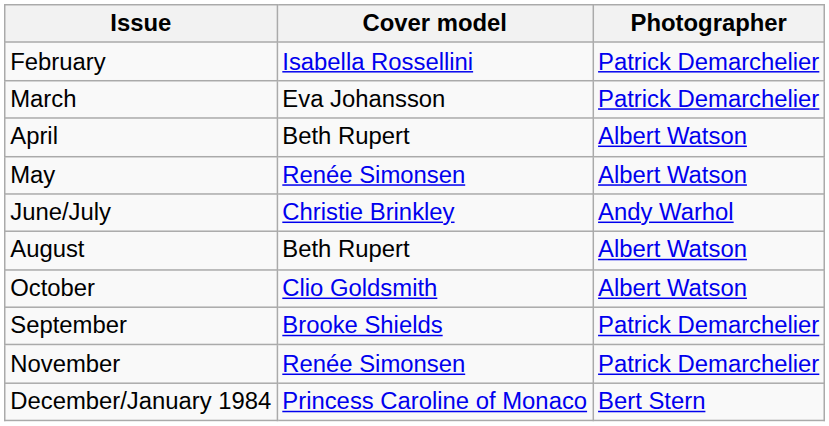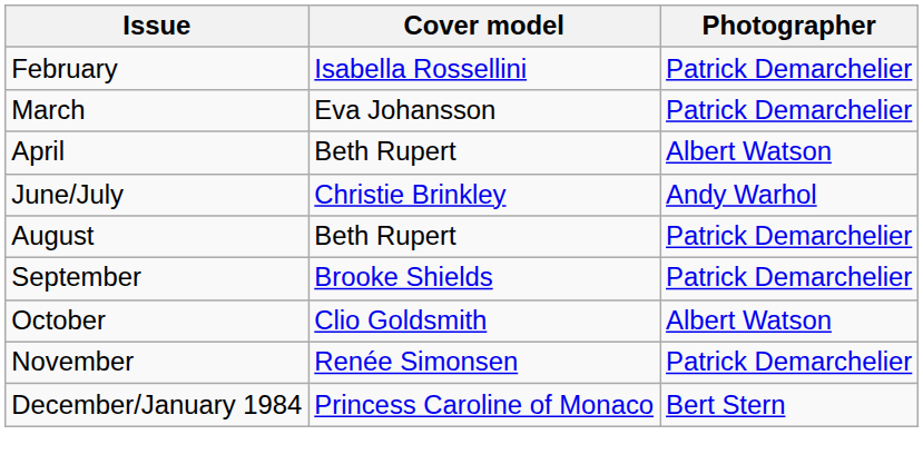- row: May | Renée Simonsen | Albert Watson
August | Photographer: Albert Watson -> Patrick Demarchelier
rows swapped: September <-> October
